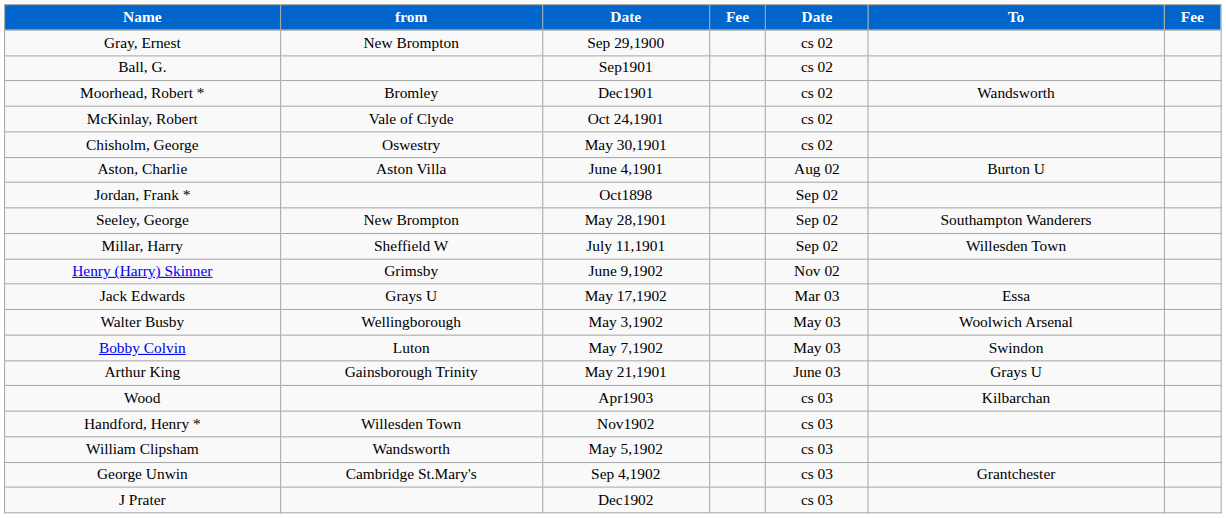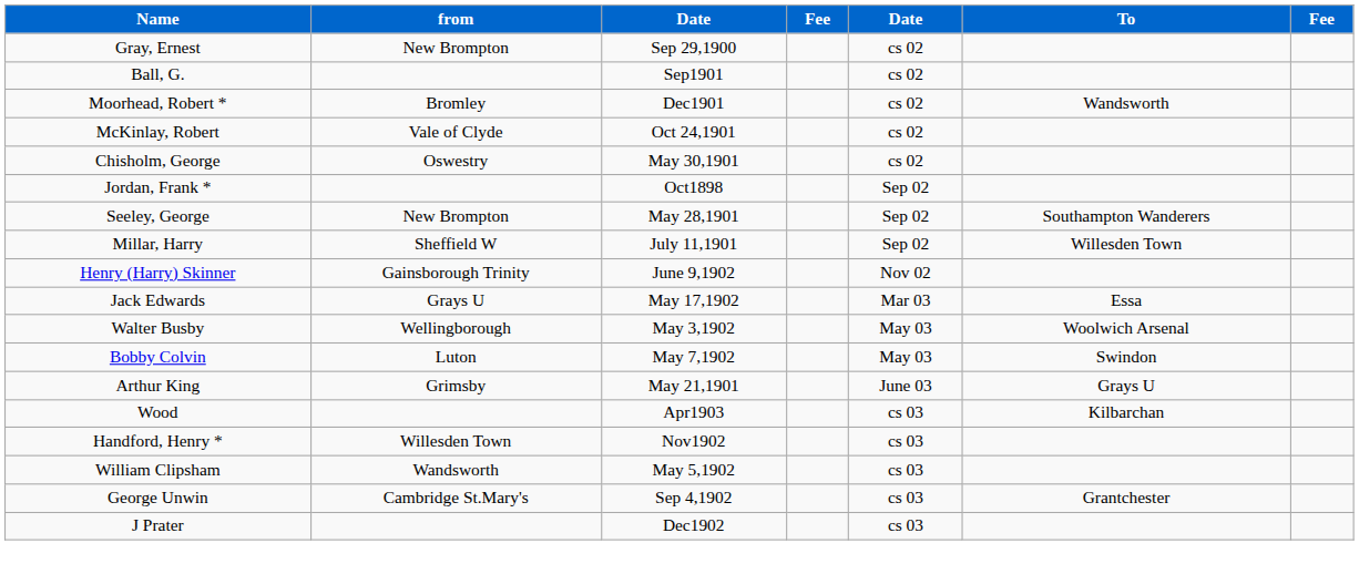- row: Aston, Charlie | Aston Villa | June 4,1901 | Aug 02 | Burton U
Henry (Harry) Skinner | from: Grimsby -> Gainsborough Trinity
Arthur King | from: Gainsborough Trinity -> Grimsby
